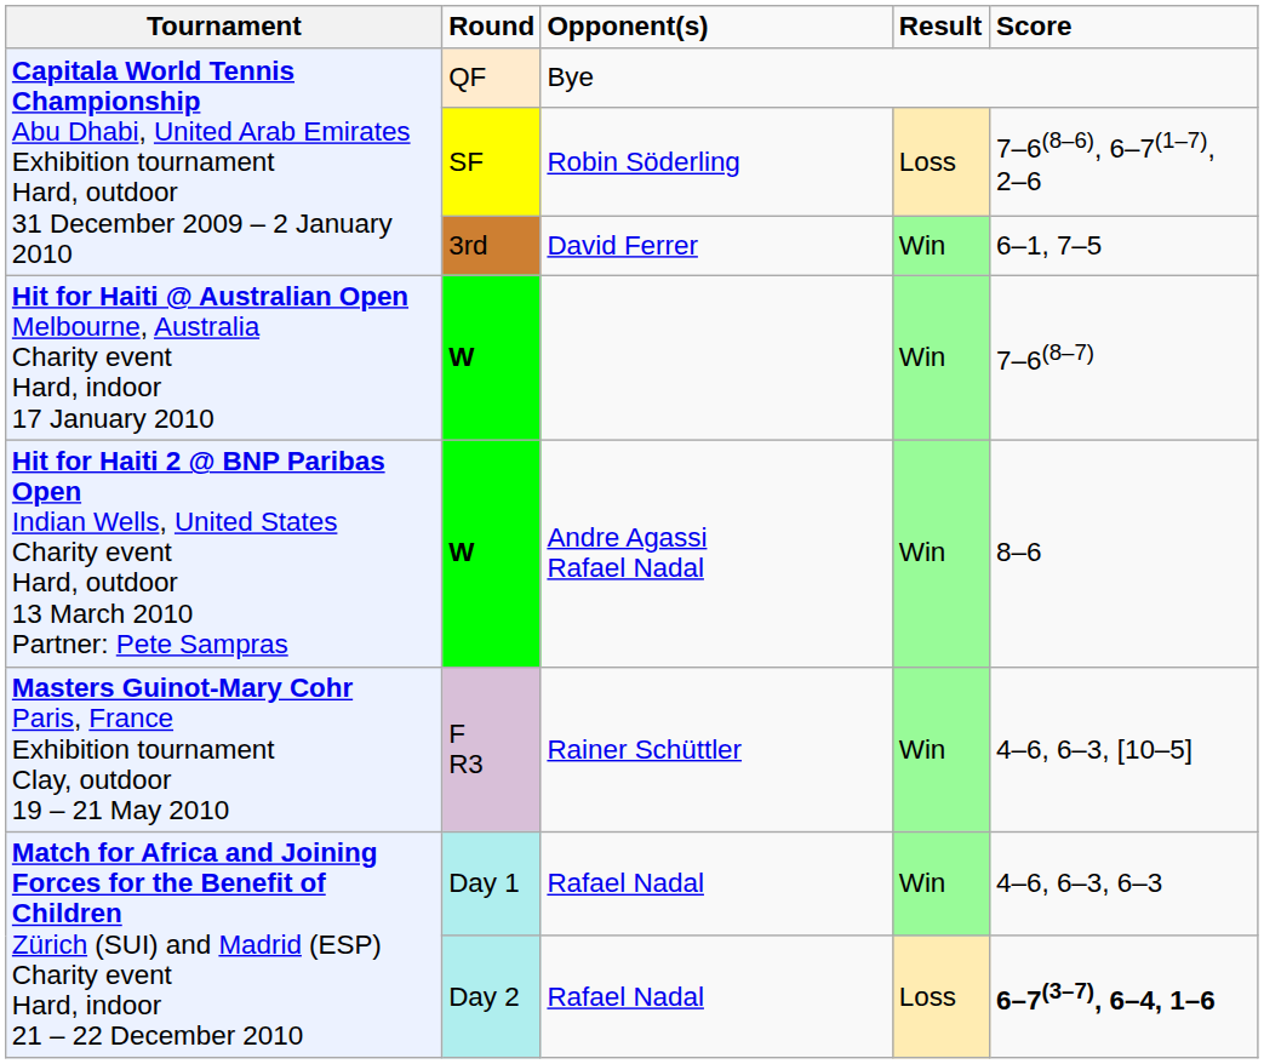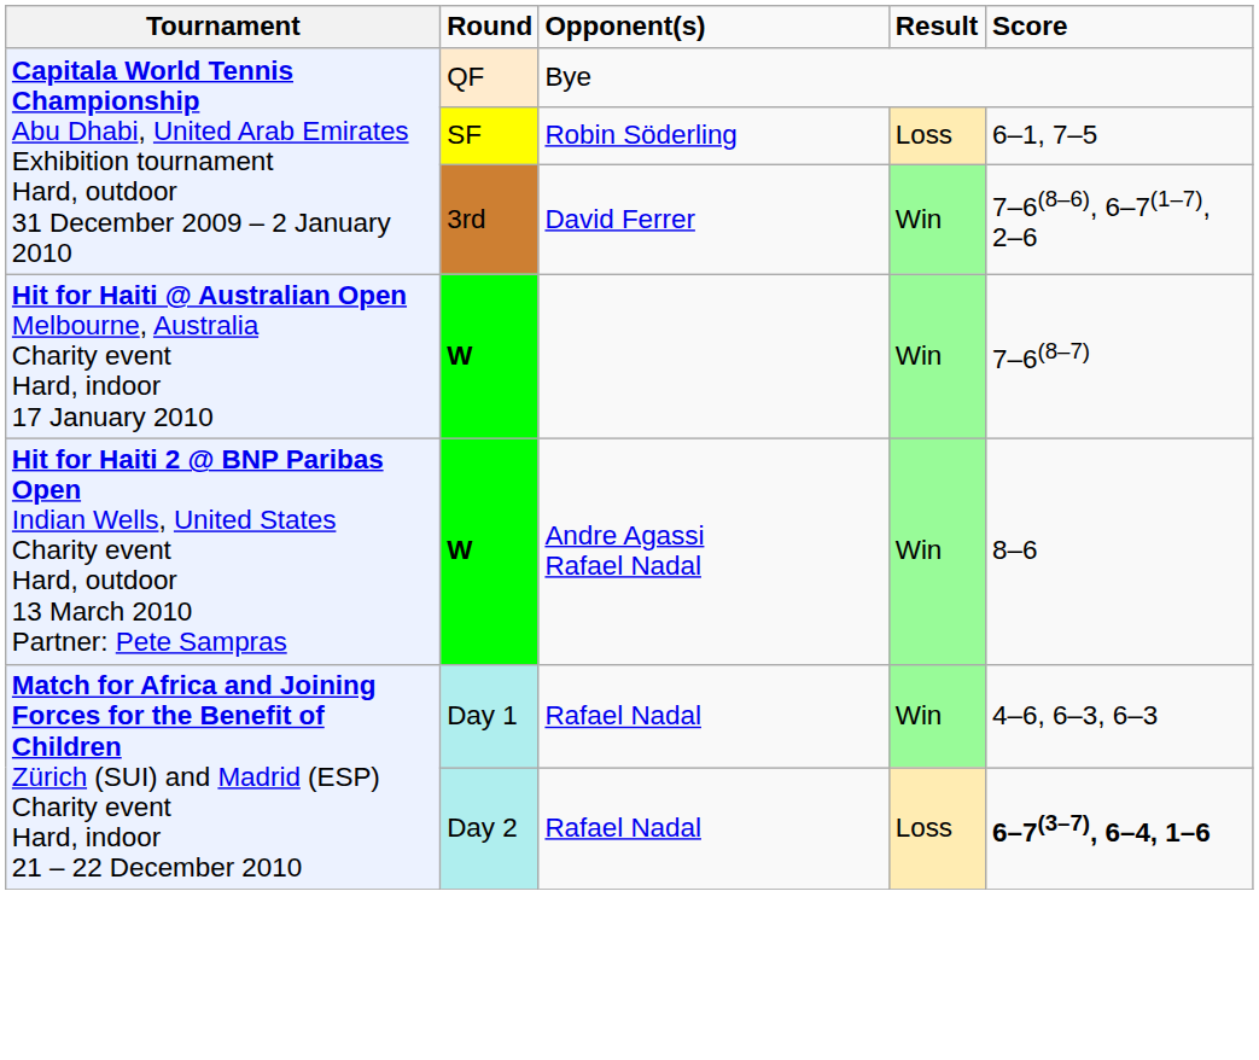SF | column 5: 7–6(8–6), 6–7(1–7), 2–6 -> 6–1, 7–5
3rd | column 5: 6–1, 7–5 -> 7–6(8–6), 6–7(1–7), 2–6
- row: Masters Guinot-Mary Cohr Paris, France Exhibition tournament Clay, outdoor 19 – 21 May 2010 | F R3 | Rainer Schüttler | Win | 4–6, 6–3, [10–5]
